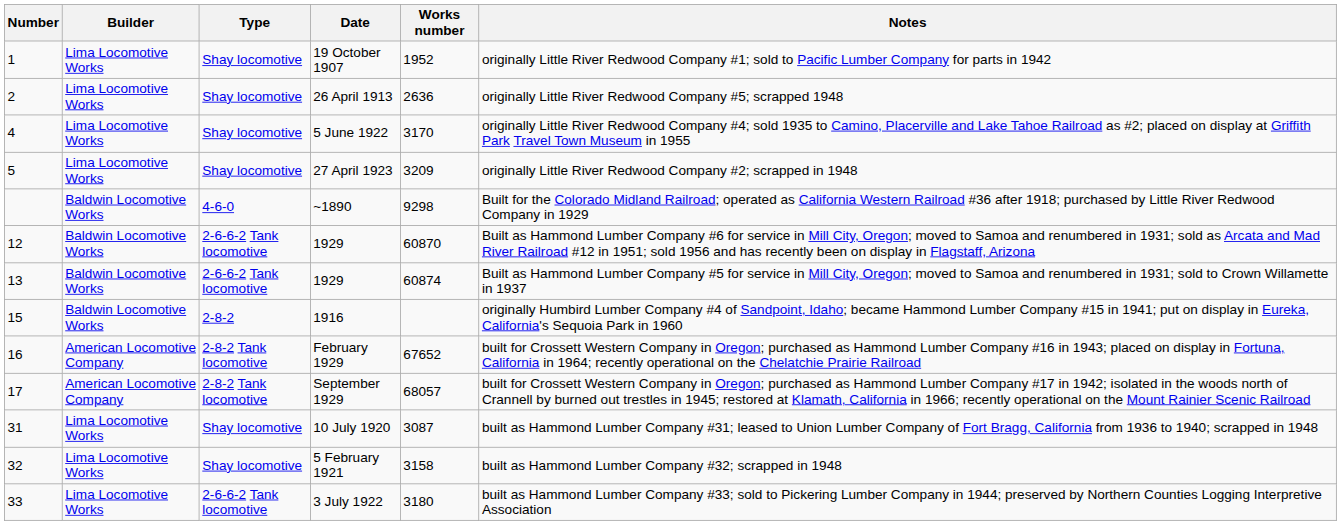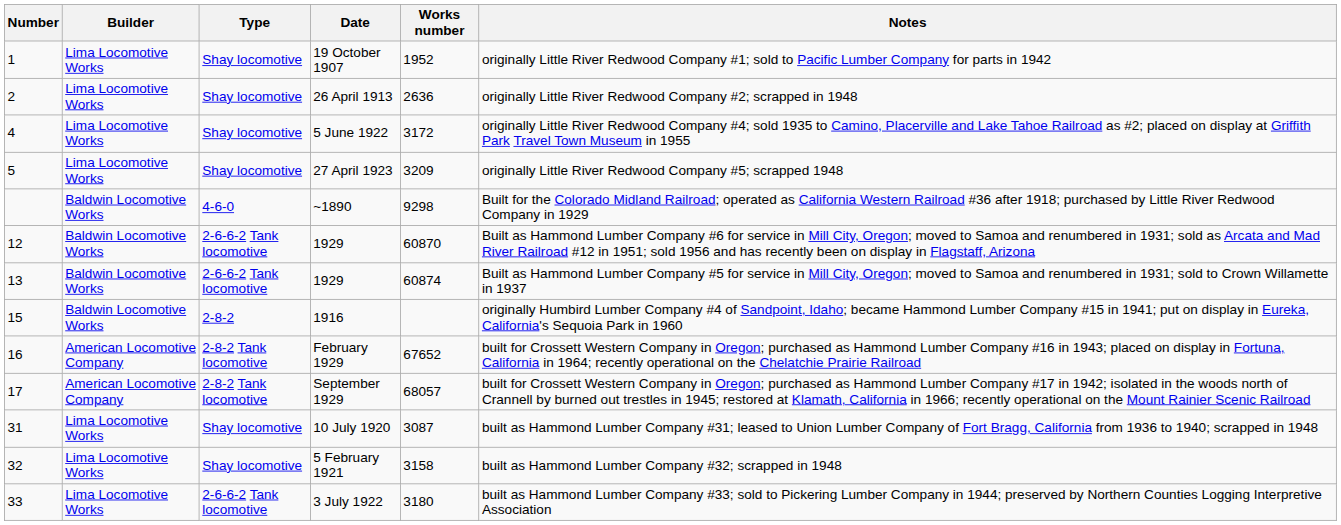26 April 1913 | Notes: originally Little River Redwood Company #5; scrapped 1948 -> originally Little River Redwood Company #2; scrapped in 1948
5 June 1922 | Works number: 3170 -> 3172
27 April 1923 | Notes: originally Little River Redwood Company #2; scrapped in 1948 -> originally Little River Redwood Company #5; scrapped 1948
